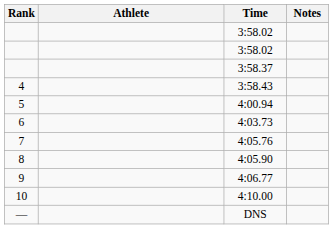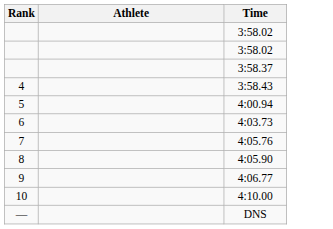- column: Notes
